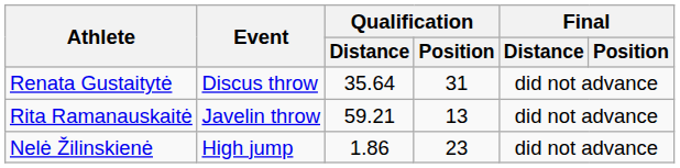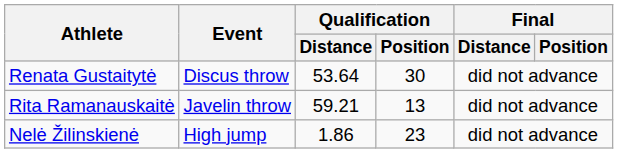Renata Gustaitytė | Qualification / Distance: 35.64 -> 53.64
Renata Gustaitytė | Qualification / Position: 31 -> 30
